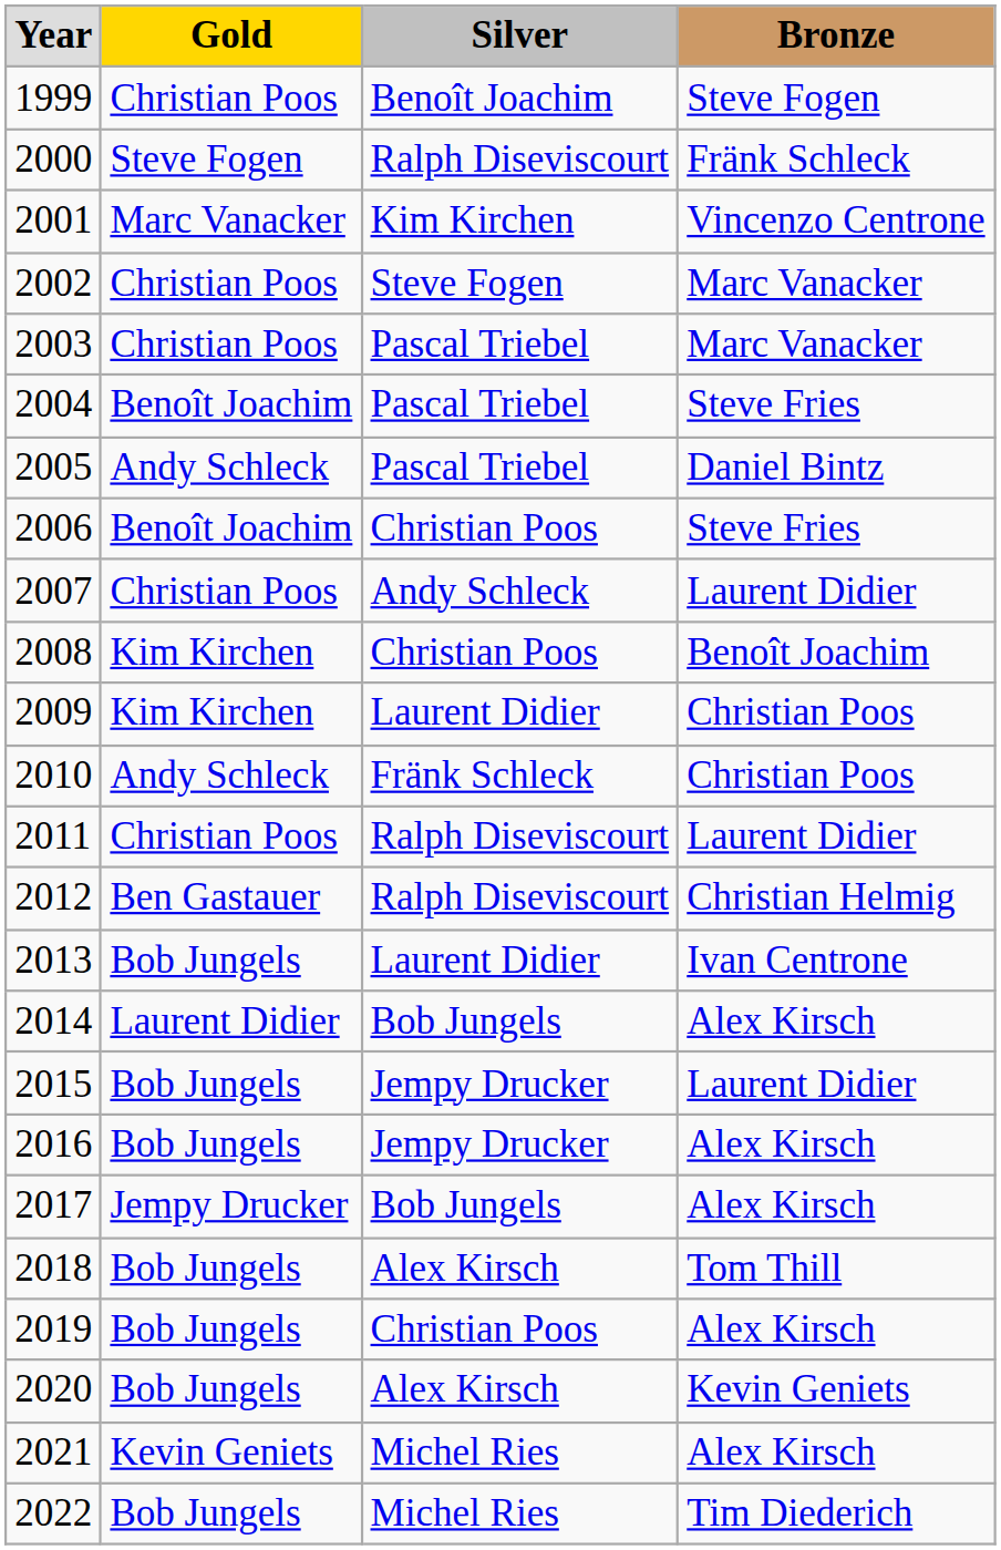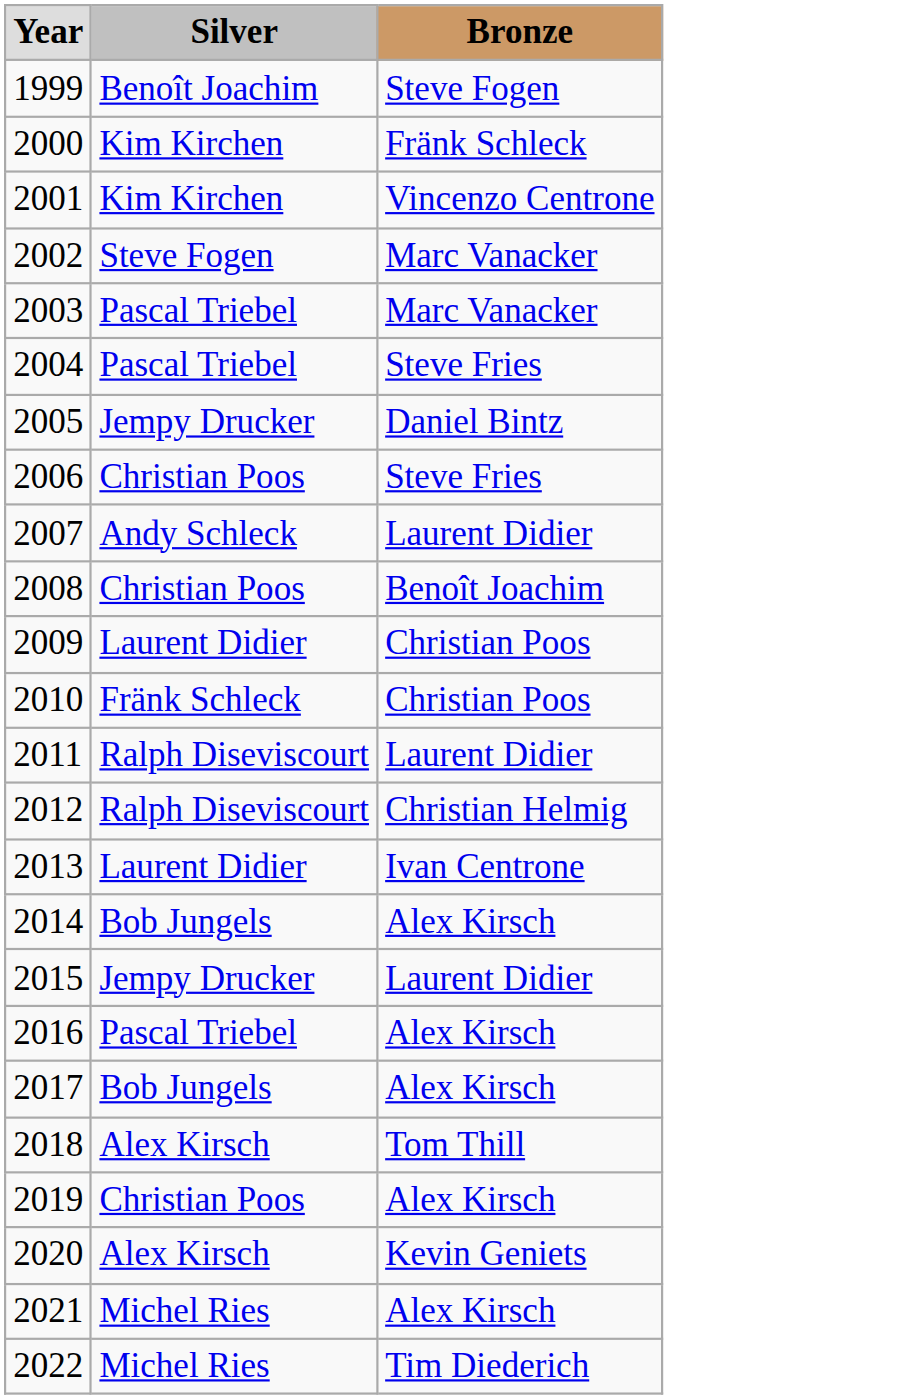- column: Gold | Christian Poos | Steve Fogen | Marc Vanacker | Christian Poos | Christian Poos | Benoît Joachim | Andy Schleck | Benoît Joachim | Christian Poos | Kim Kirchen | Kim Kirchen | Andy Schleck | Christian Poos | Ben Gastauer | Bob Jungels | Laurent Didier | Bob Jungels | Bob Jungels | Jempy Drucker | Bob Jungels | Bob Jungels | Bob Jungels | Kevin Geniets | Bob Jungels
2000 | Silver: Ralph Diseviscourt -> Kim Kirchen
2005 | Silver: Pascal Triebel -> Jempy Drucker
2016 | Silver: Jempy Drucker -> Pascal Triebel
